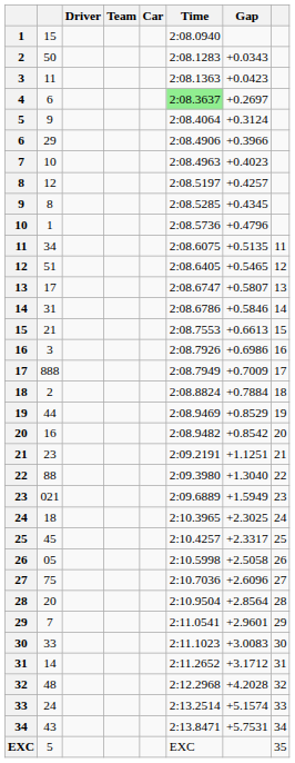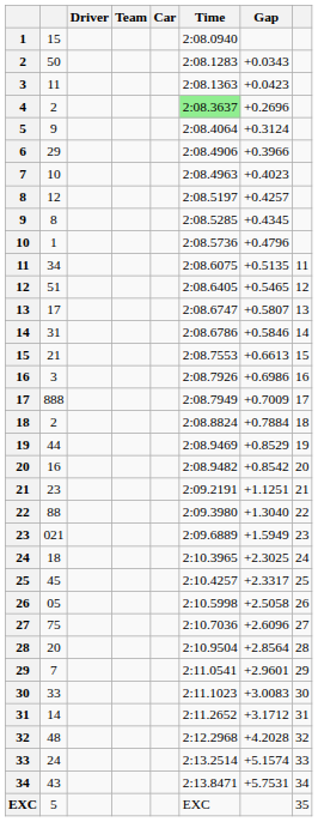4 | column 2: 6 -> 2
4 | Gap: +0.2697 -> +0.2696
